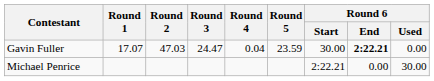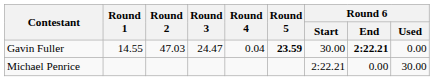Gavin Fuller | Round 1: 17.07 -> 14.55
Gavin Fuller | Round 5: normal -> bold
